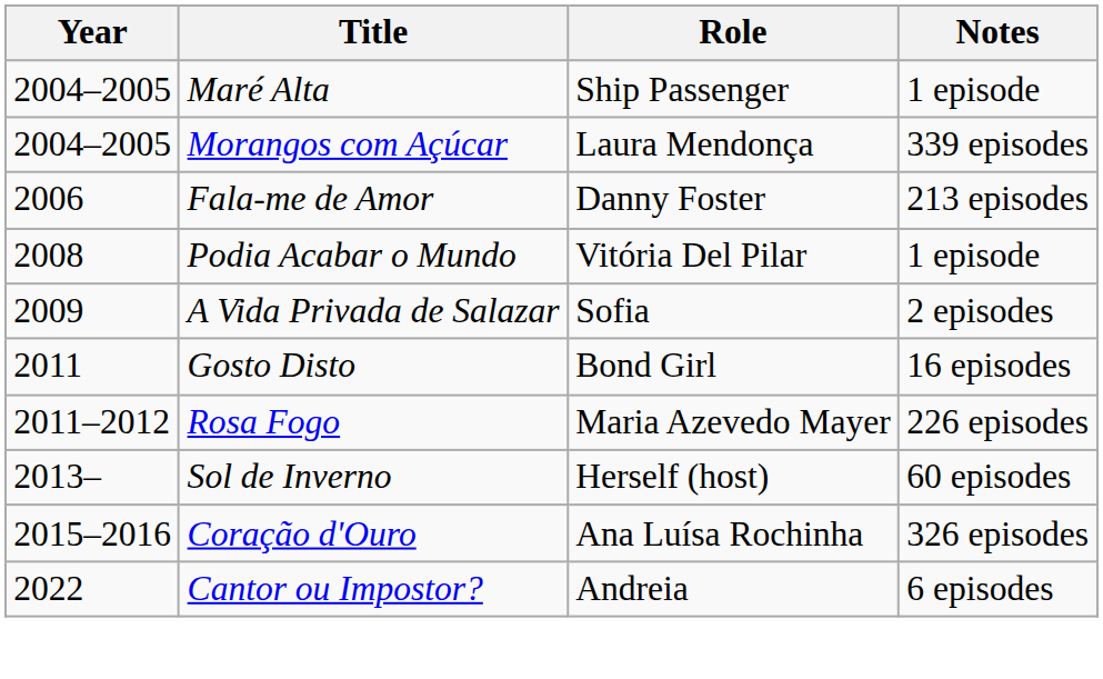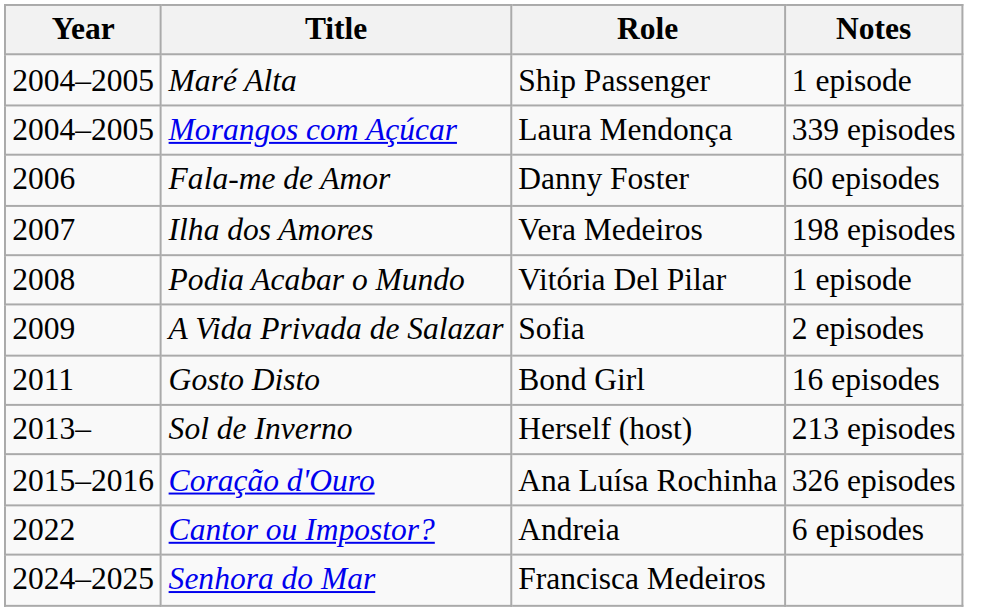Fala-me de Amor | Notes: 213 episodes -> 60 episodes
+ row: 2007 | Ilha dos Amores | Vera Medeiros | 198 episodes
- row: 2011–2012 | Rosa Fogo | Maria Azevedo Mayer | 226 episodes
Sol de Inverno | Notes: 60 episodes -> 213 episodes
+ row: 2024–2025 | Senhora do Mar | Francisca Medeiros
